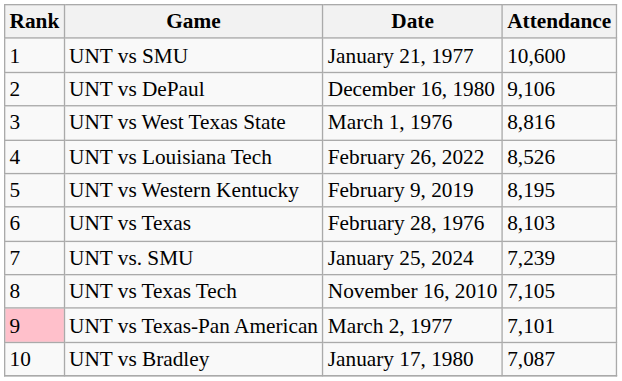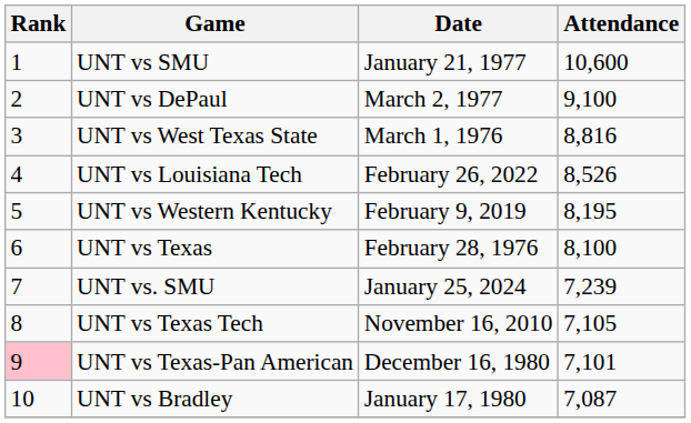UNT vs DePaul | Date: December 16, 1980 -> March 2, 1977
UNT vs DePaul | Attendance: 9,106 -> 9,100
UNT vs Texas | Attendance: 8,103 -> 8,100
UNT vs Texas-Pan American | Date: March 2, 1977 -> December 16, 1980
